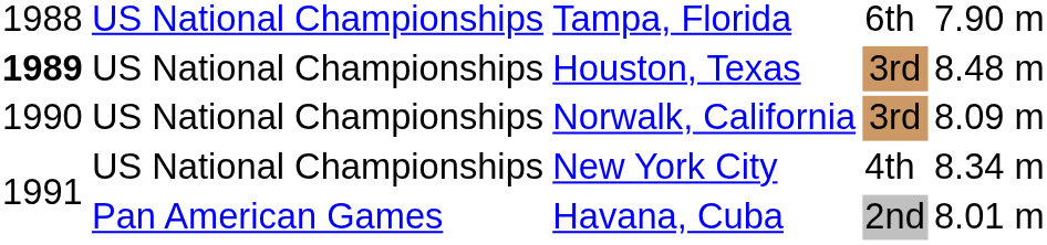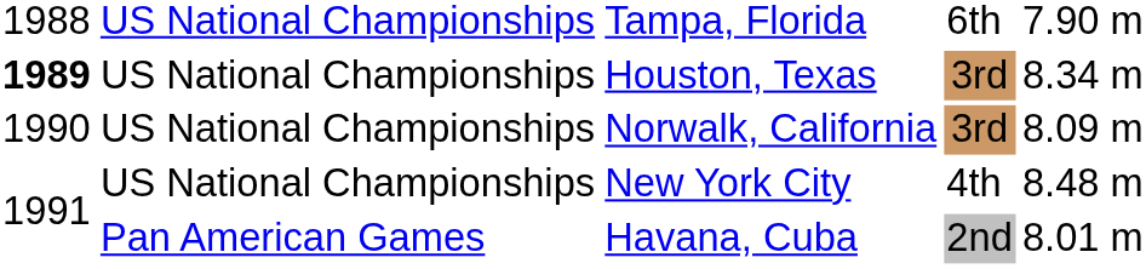Houston, Texas | column 5: 8.48 m -> 8.34 m
New York City | column 5: 8.34 m -> 8.48 m
